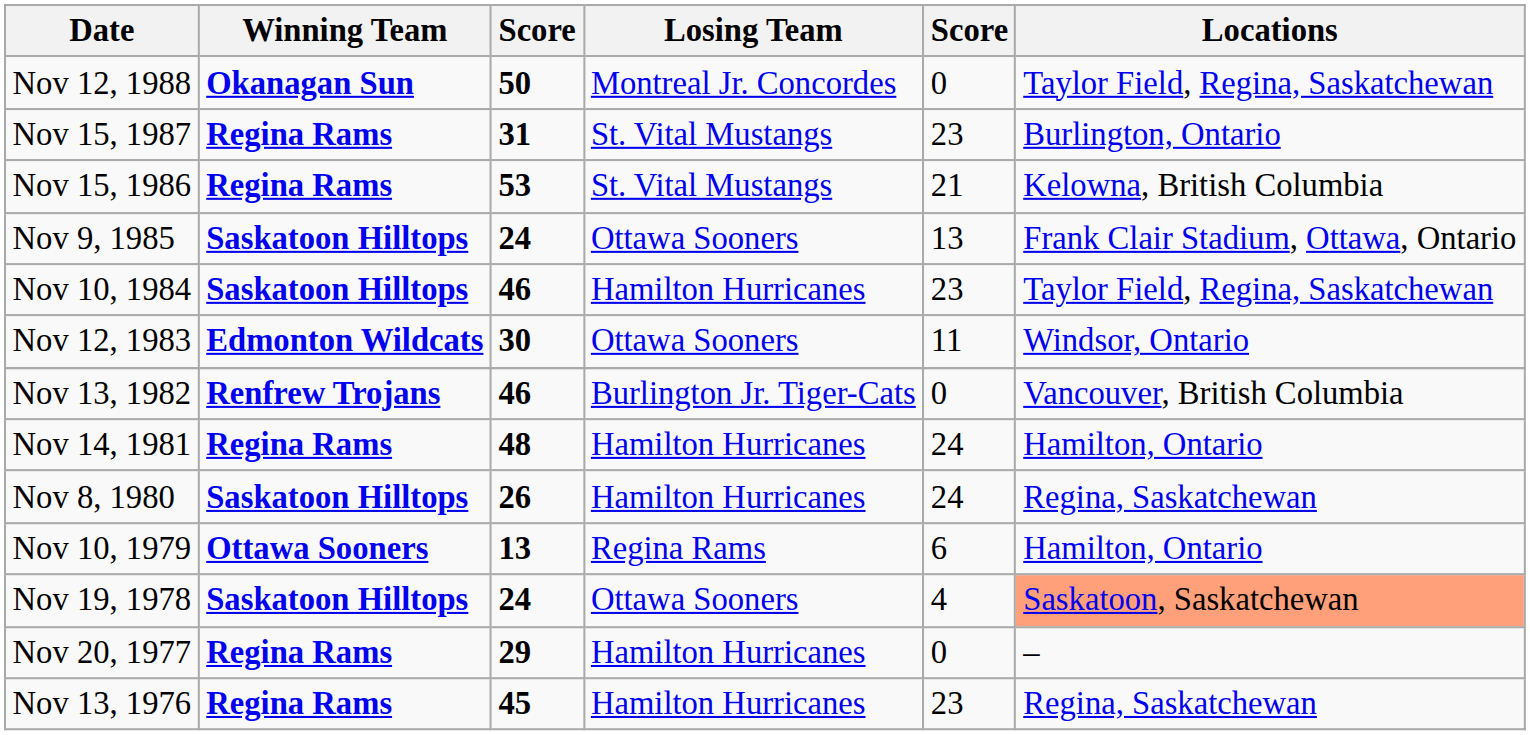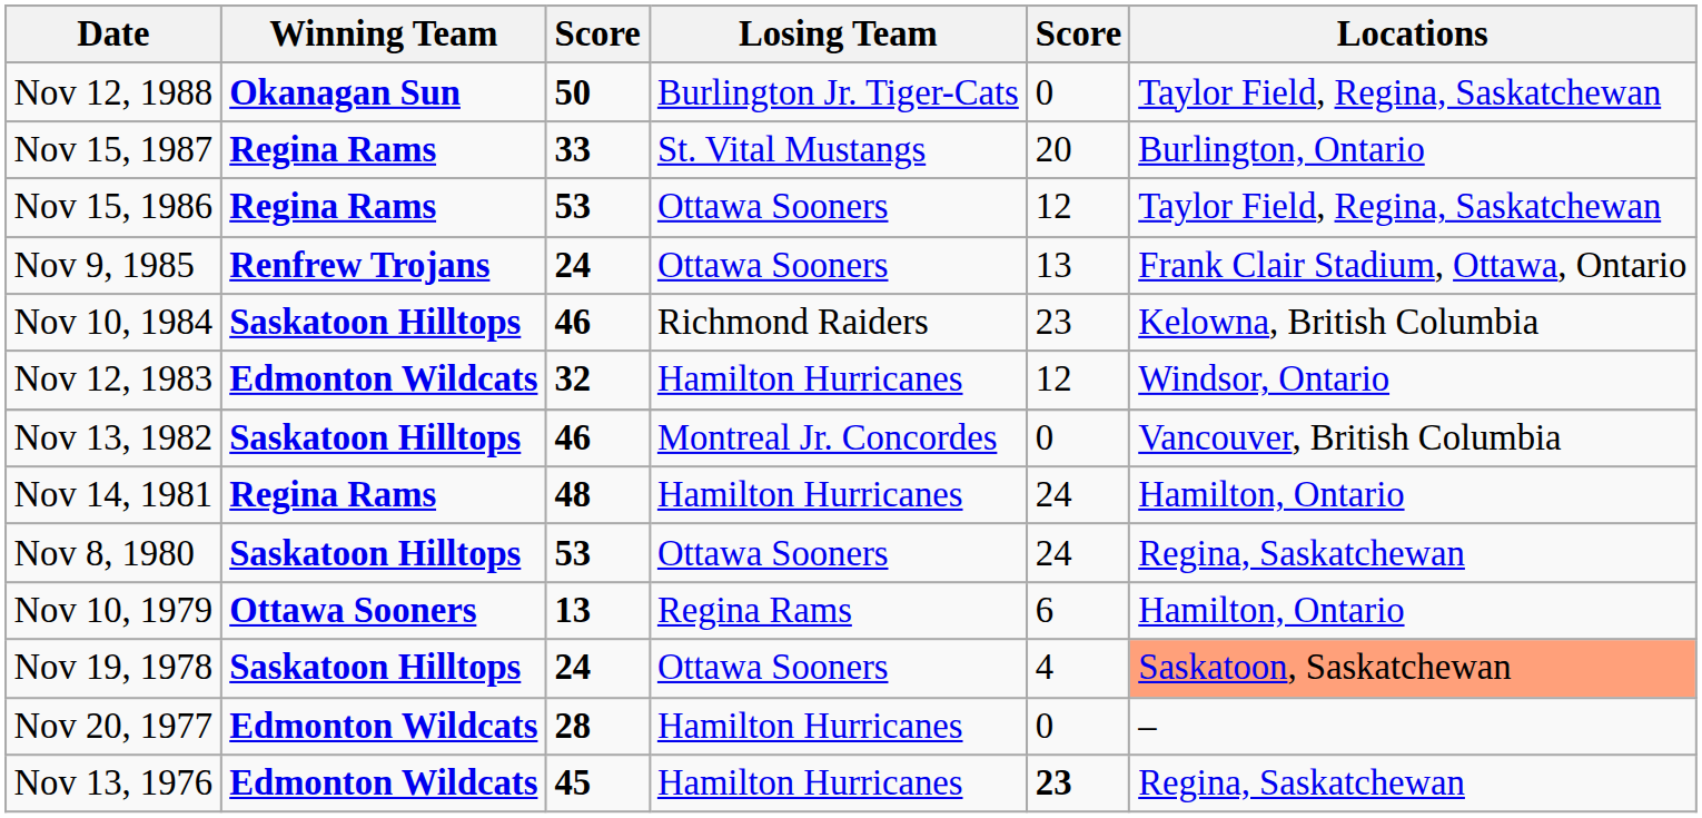Nov 12, 1988 | Losing Team: Montreal Jr. Concordes -> Burlington Jr. Tiger-Cats
Nov 15, 1987 | column 3: 31 -> 33
Nov 15, 1987 | column 5: 23 -> 20
Nov 15, 1986 | Losing Team: St. Vital Mustangs -> Ottawa Sooners
Nov 15, 1986 | column 5: 21 -> 12
Nov 15, 1986 | Locations: Kelowna, British Columbia -> Taylor Field, Regina, Saskatchewan
Nov 9, 1985 | Winning Team: Saskatoon Hilltops -> Renfrew Trojans
Nov 10, 1984 | Losing Team: Hamilton Hurricanes -> Richmond Raiders
Nov 10, 1984 | Locations: Taylor Field, Regina, Saskatchewan -> Kelowna, British Columbia
Nov 12, 1983 | column 3: 30 -> 32
Nov 12, 1983 | Losing Team: Ottawa Sooners -> Hamilton Hurricanes
Nov 12, 1983 | column 5: 11 -> 12
Nov 13, 1982 | Winning Team: Renfrew Trojans -> Saskatoon Hilltops
Nov 13, 1982 | Losing Team: Burlington Jr. Tiger-Cats -> Montreal Jr. Concordes
Nov 8, 1980 | column 3: 26 -> 53
Nov 8, 1980 | Losing Team: Hamilton Hurricanes -> Ottawa Sooners
Nov 20, 1977 | Winning Team: Regina Rams -> Edmonton Wildcats
Nov 20, 1977 | column 3: 29 -> 28
Nov 13, 1976 | Winning Team: Regina Rams -> Edmonton Wildcats
Nov 13, 1976 | column 5: normal -> bold
